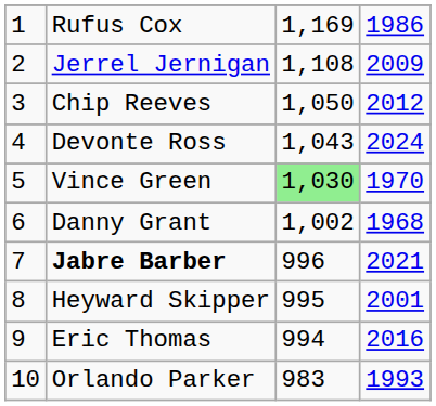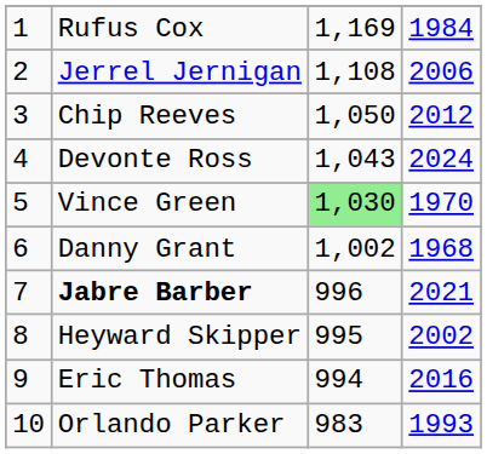Rufus Cox | column 4: 1986 -> 1984
Jerrel Jernigan | column 4: 2009 -> 2006
Heyward Skipper | column 4: 2001 -> 2002
